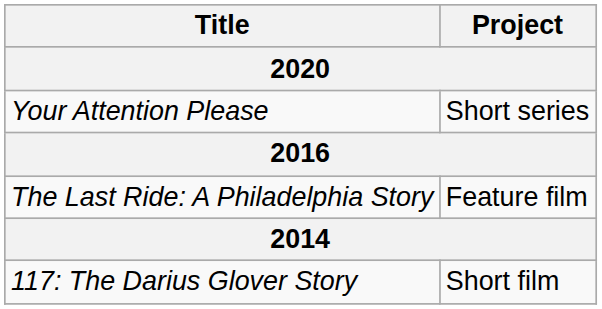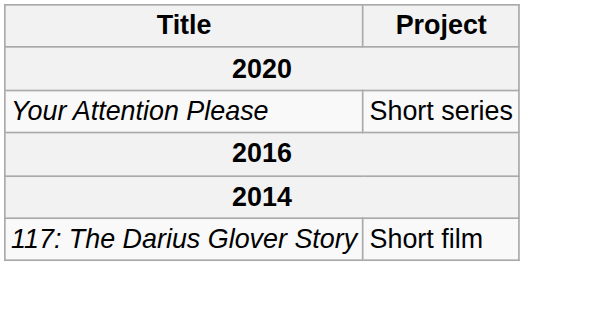- row: The Last Ride: A Philadelphia Story | Feature film
